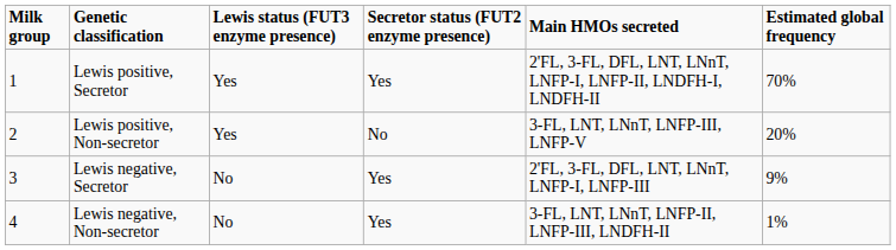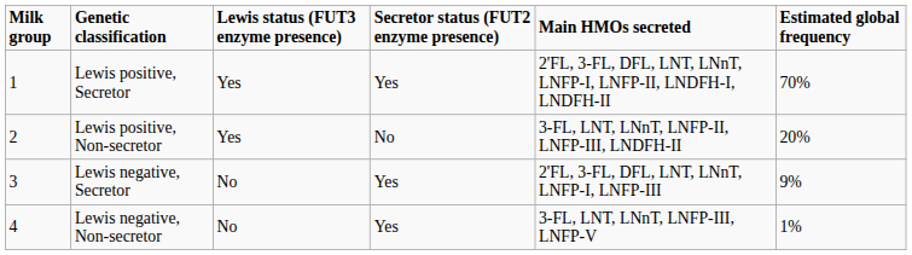Lewis positive, Non-secretor | Main HMOs secreted: 3-FL, LNT, LNnT, LNFP-III, LNFP-V -> 3-FL, LNT, LNnT, LNFP-II, LNFP-III, LNDFH-II
Lewis negative, Non-secretor | Main HMOs secreted: 3-FL, LNT, LNnT, LNFP-II, LNFP-III, LNDFH-II -> 3-FL, LNT, LNnT, LNFP-III, LNFP-V
